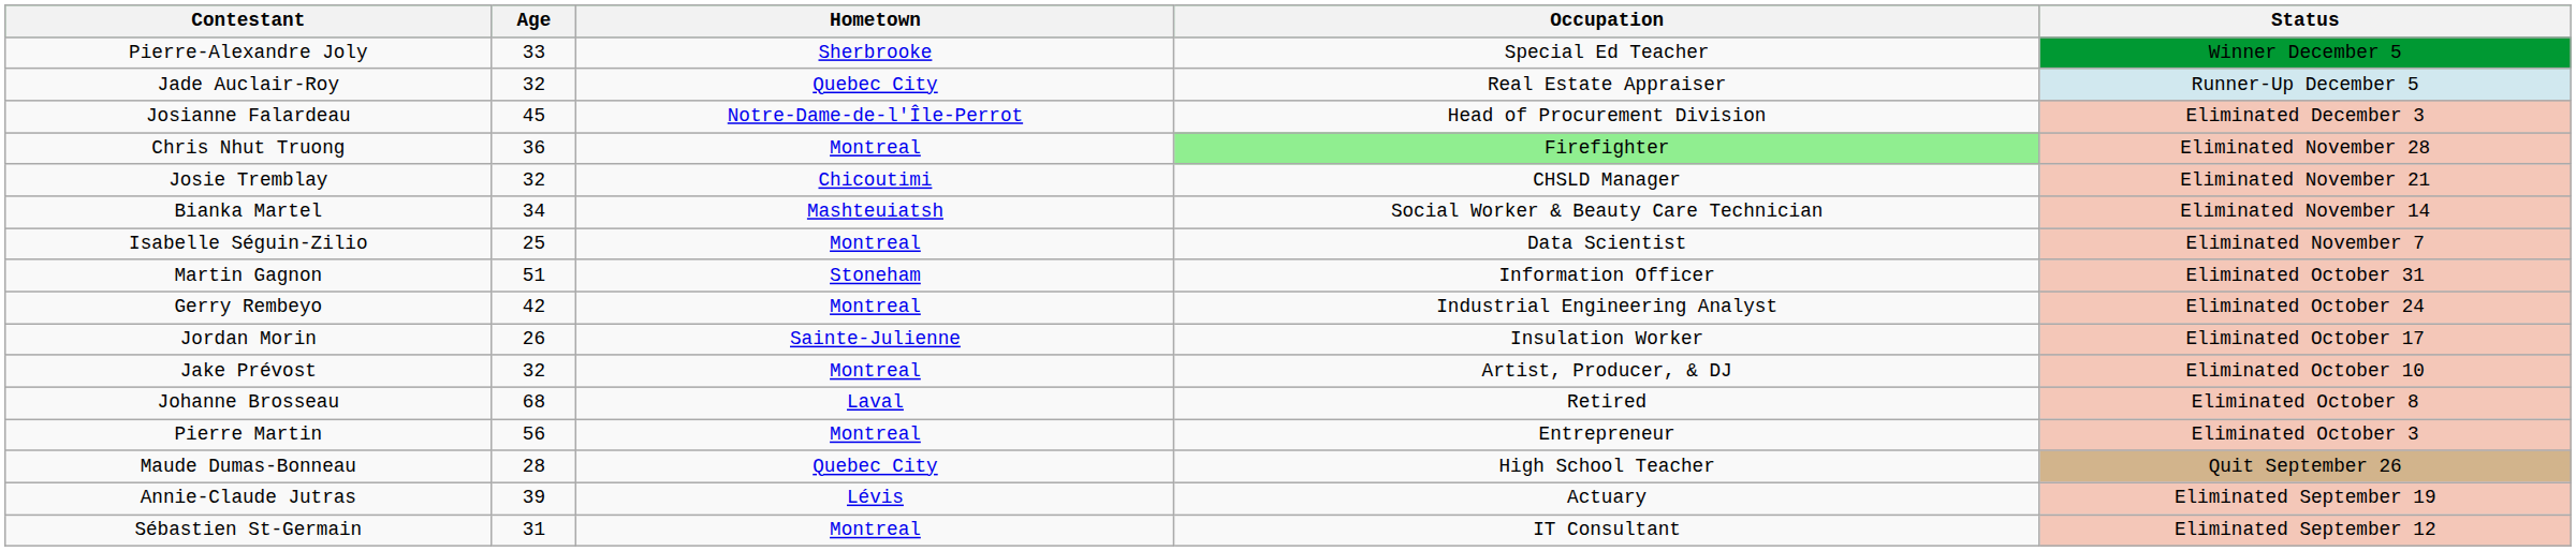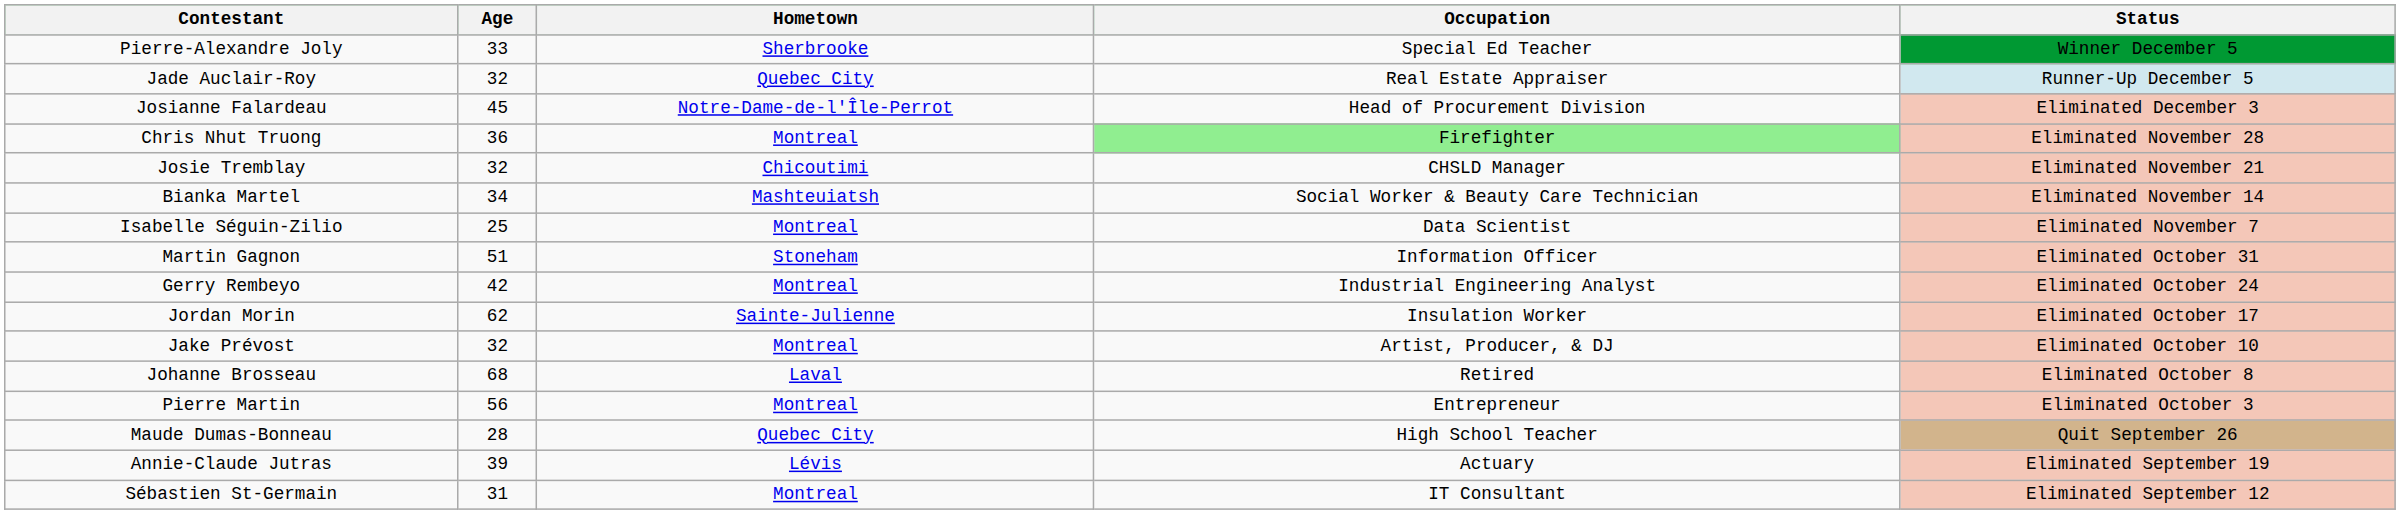Jordan Morin | Age: 26 -> 62
